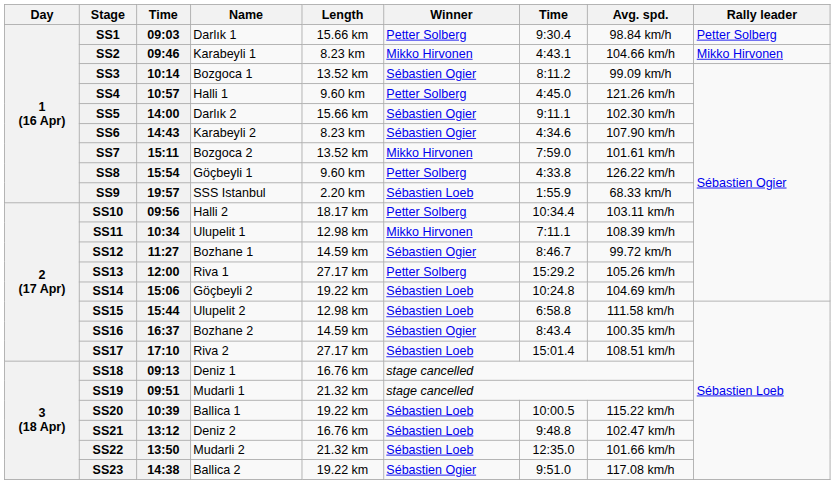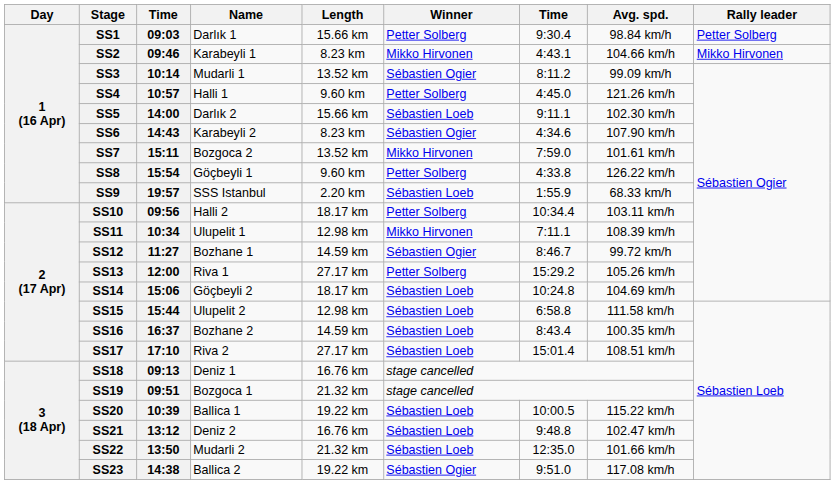SS3 | Name: Bozgoca 1 -> Mudarli 1
SS5 | Winner: Sébastien Ogier -> Sébastien Loeb
SS14 | Length: 19.22 km -> 18.17 km
SS16 | Winner: Sébastien Ogier -> Sébastien Loeb
SS19 | Name: Mudarli 1 -> Bozgoca 1
